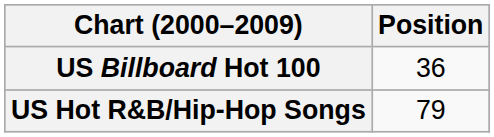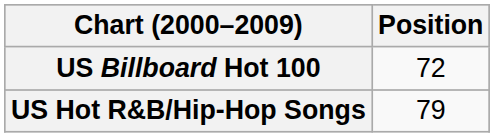US Billboard Hot 100 | Position: 36 -> 72
